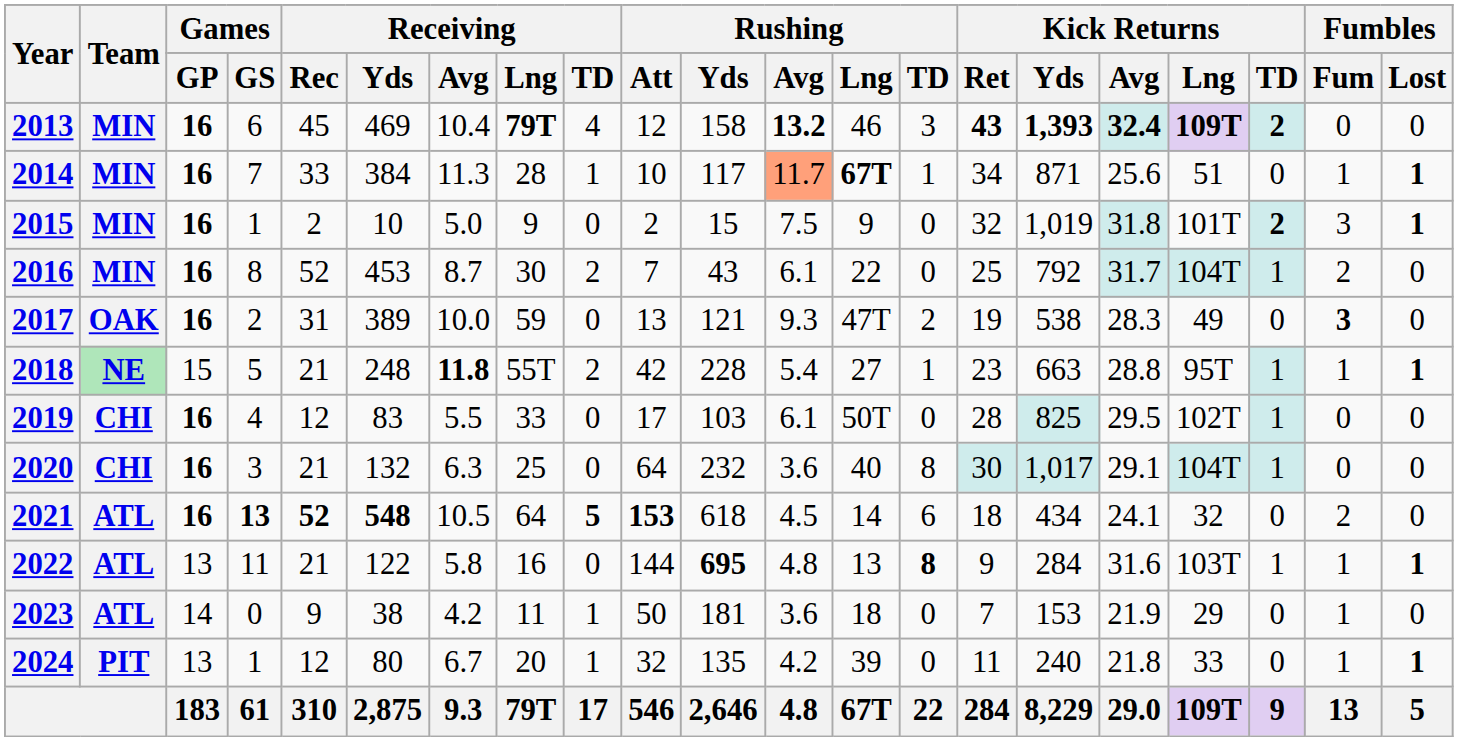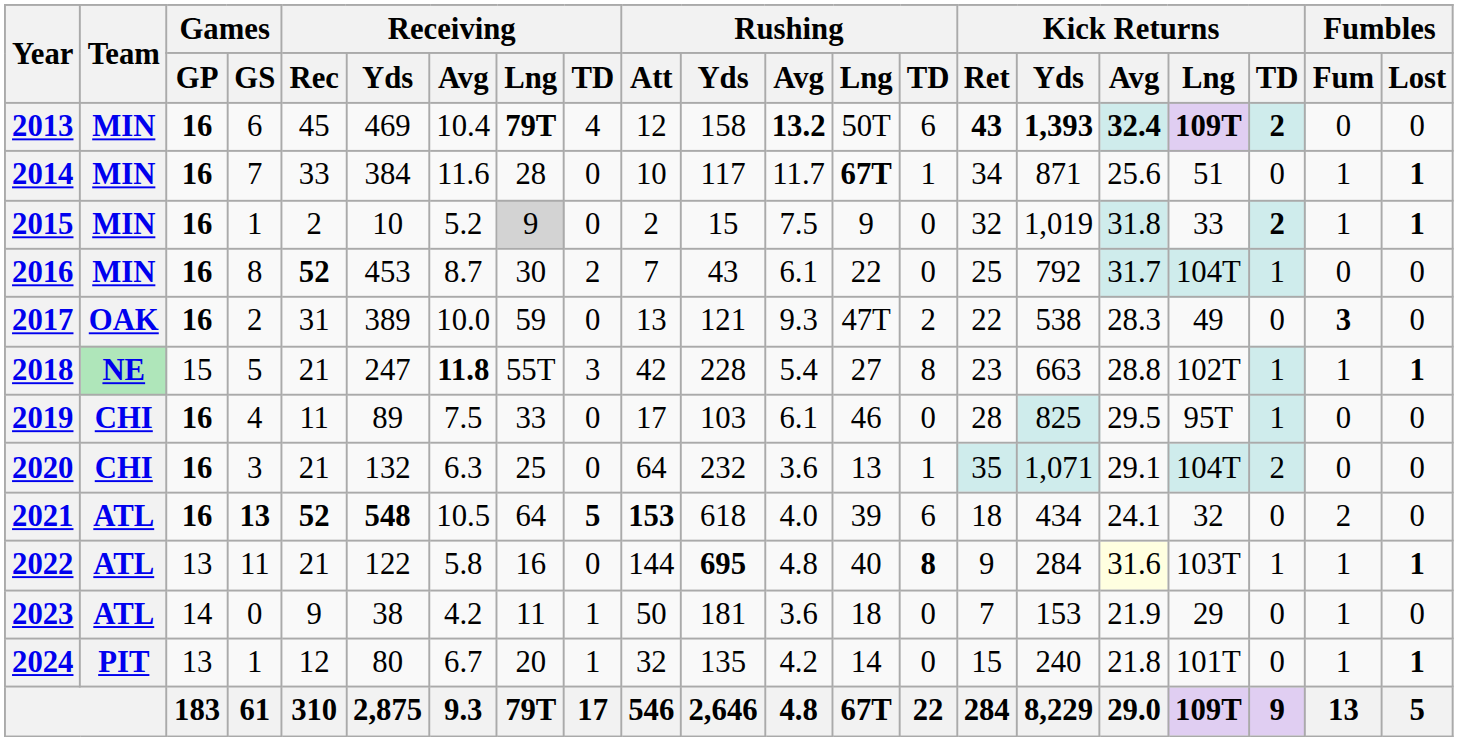2013 | Rushing / Lng: 46 -> 50T
2013 | Rushing / TD: 3 -> 6
2014 | Receiving / Avg: 11.3 -> 11.6
2014 | Receiving / TD: 1 -> 0
2014 | Rushing / Avg: lightsalmon background -> no background
2015 | Receiving / Avg: 5.0 -> 5.2
2015 | Receiving / Lng: no background -> lightgrey background
2015 | Kick Returns / Lng: 101T -> 33
2015 | Fumbles / Fum: 3 -> 1
2016 | Receiving / Rec: normal -> bold
2016 | Fumbles / Fum: 2 -> 0
2017 | Kick Returns / Ret: 19 -> 22
2018 | Receiving / Yds: 248 -> 247
2018 | Receiving / TD: 2 -> 3
2018 | Rushing / TD: 1 -> 8
2018 | Kick Returns / Lng: 95T -> 102T
2019 | Receiving / Rec: 12 -> 11
2019 | Receiving / Yds: 83 -> 89
2019 | Receiving / Avg: 5.5 -> 7.5
2019 | Rushing / Lng: 50T -> 46
2019 | Kick Returns / Lng: 102T -> 95T
2020 | Rushing / Lng: 40 -> 13
2020 | Rushing / TD: 8 -> 1
2020 | Kick Returns / Ret: 30 -> 35
2020 | Kick Returns / Yds: 1,017 -> 1,071
2020 | Kick Returns / TD: 1 -> 2
2021 | Rushing / Avg: 4.5 -> 4.0
2021 | Rushing / Lng: 14 -> 39
2022 | Rushing / Lng: 13 -> 40
2022 | Kick Returns / Avg: no background -> lightyellow background
2024 | Rushing / Lng: 39 -> 14
2024 | Kick Returns / Ret: 11 -> 15
2024 | Kick Returns / Lng: 33 -> 101T
